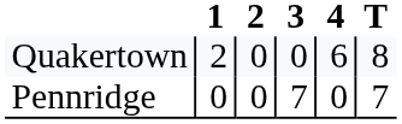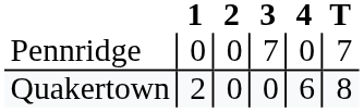rows swapped: Pennridge <-> Quakertown
